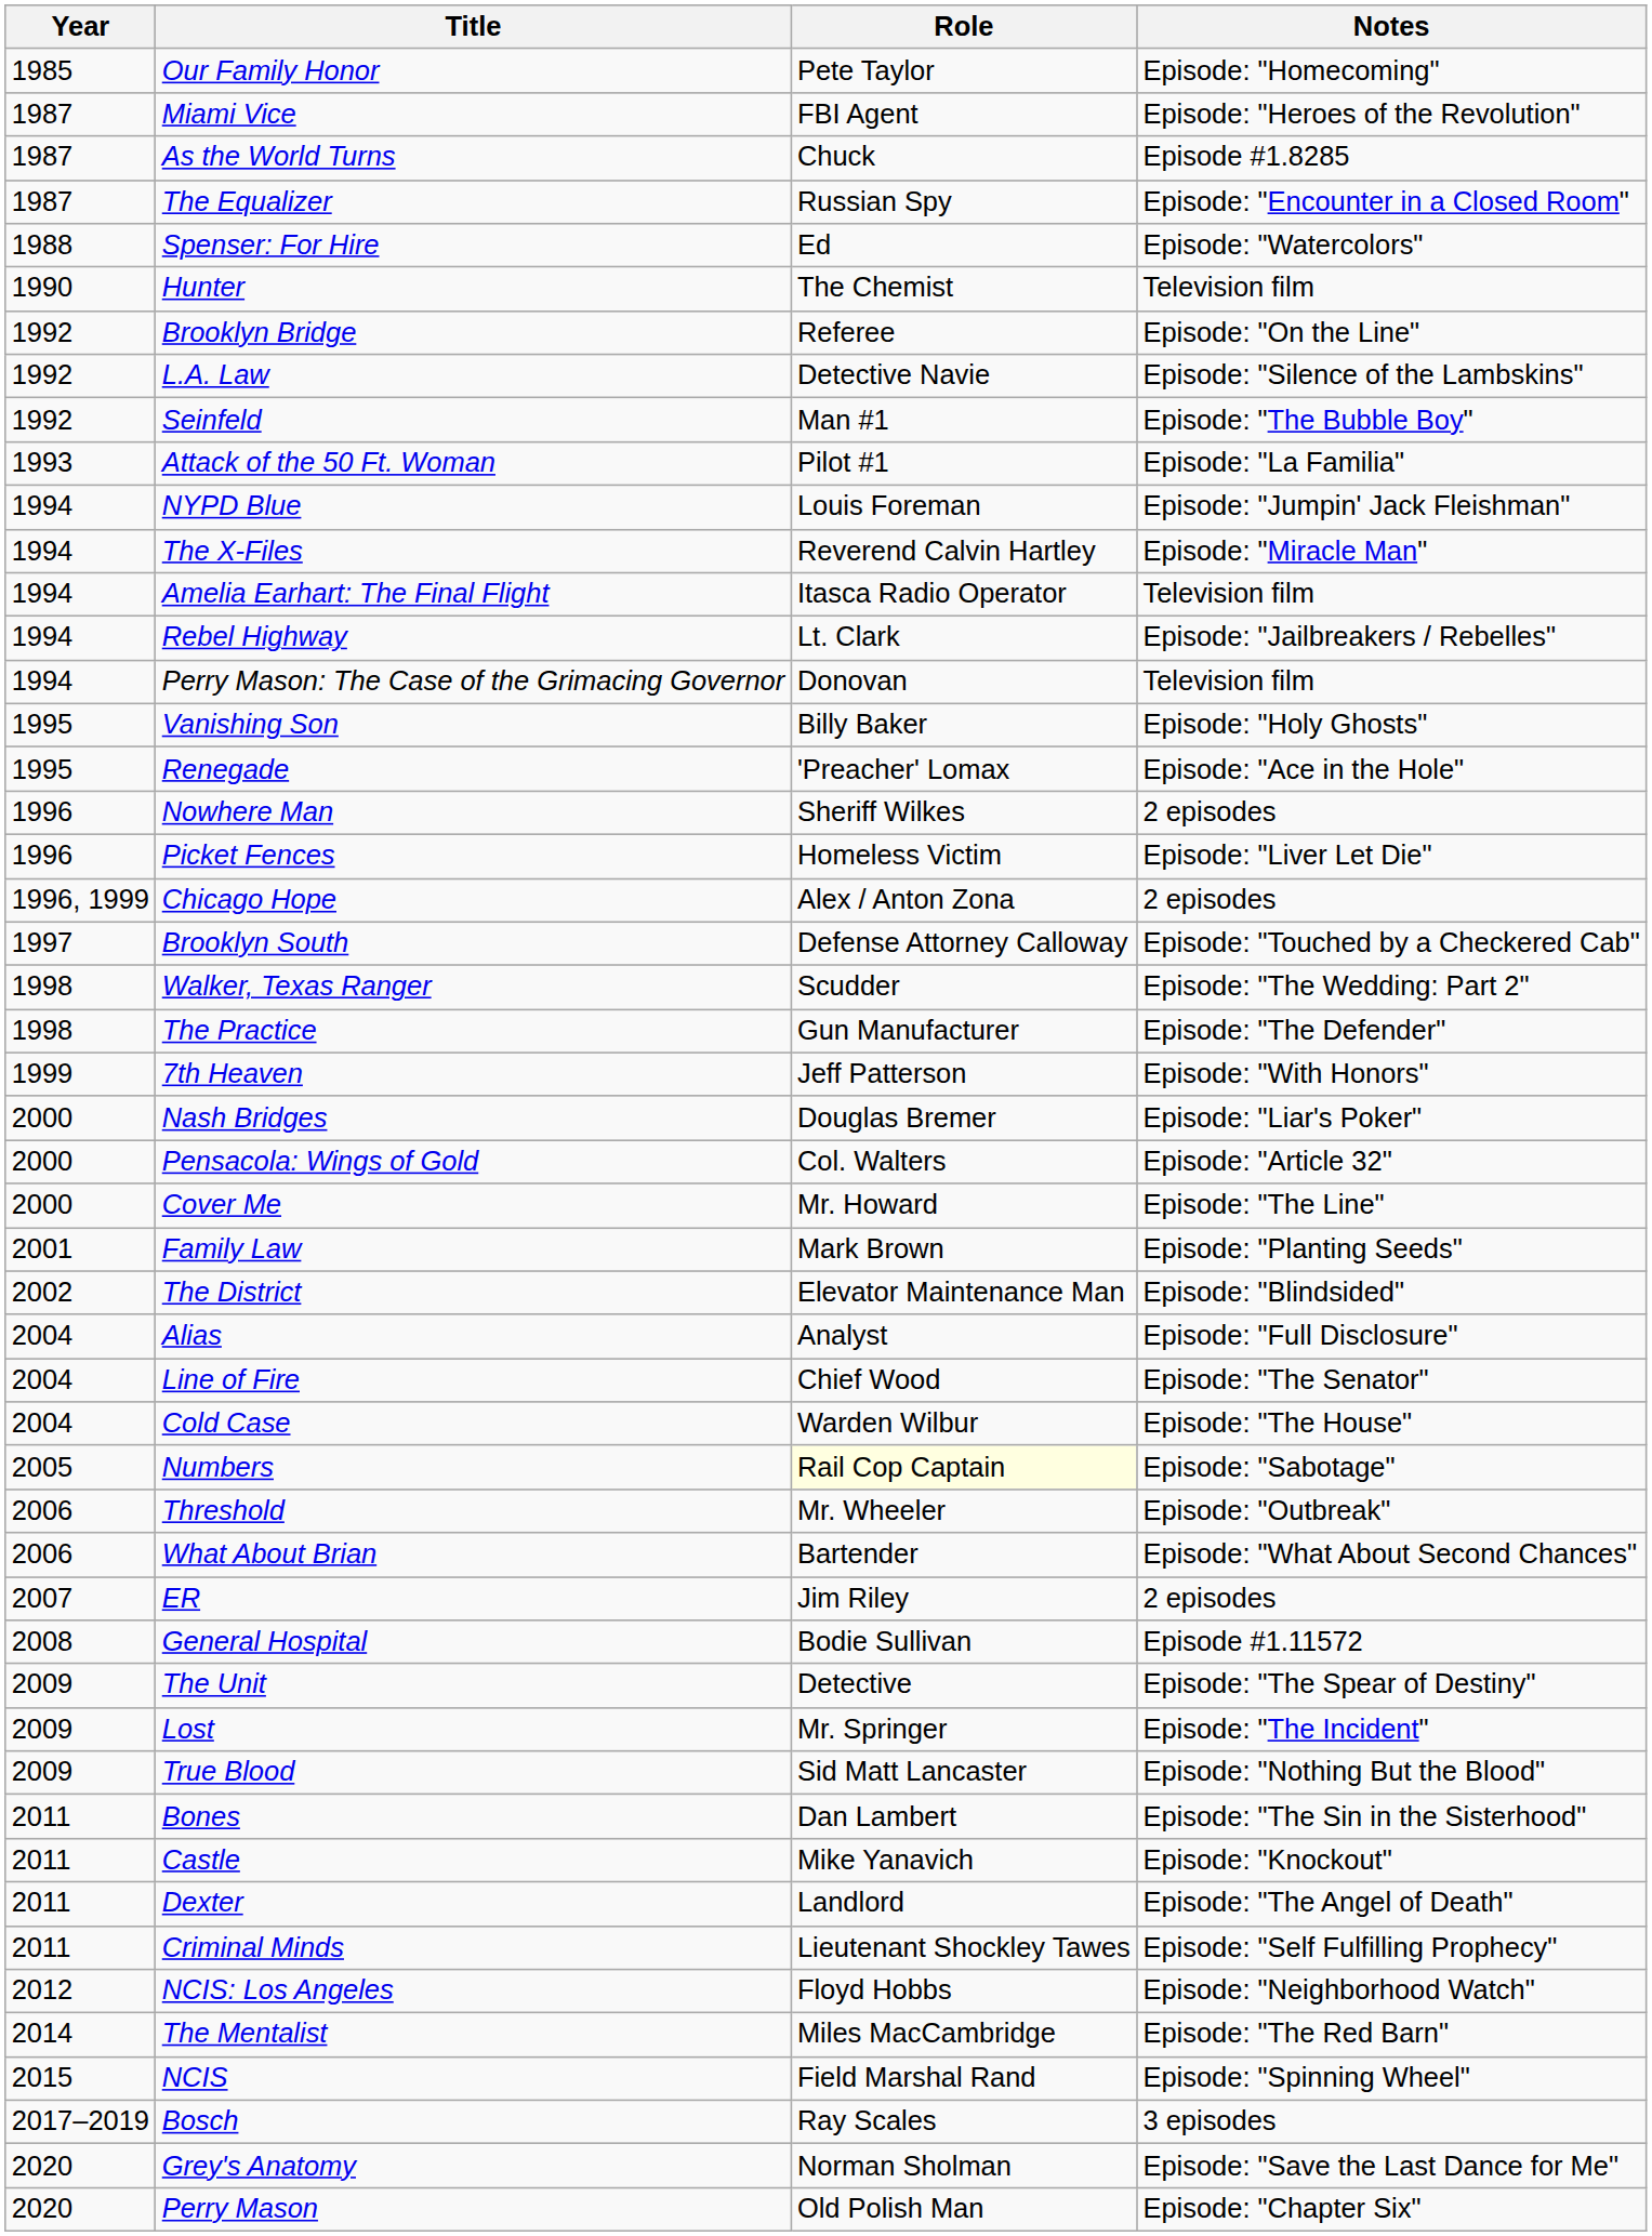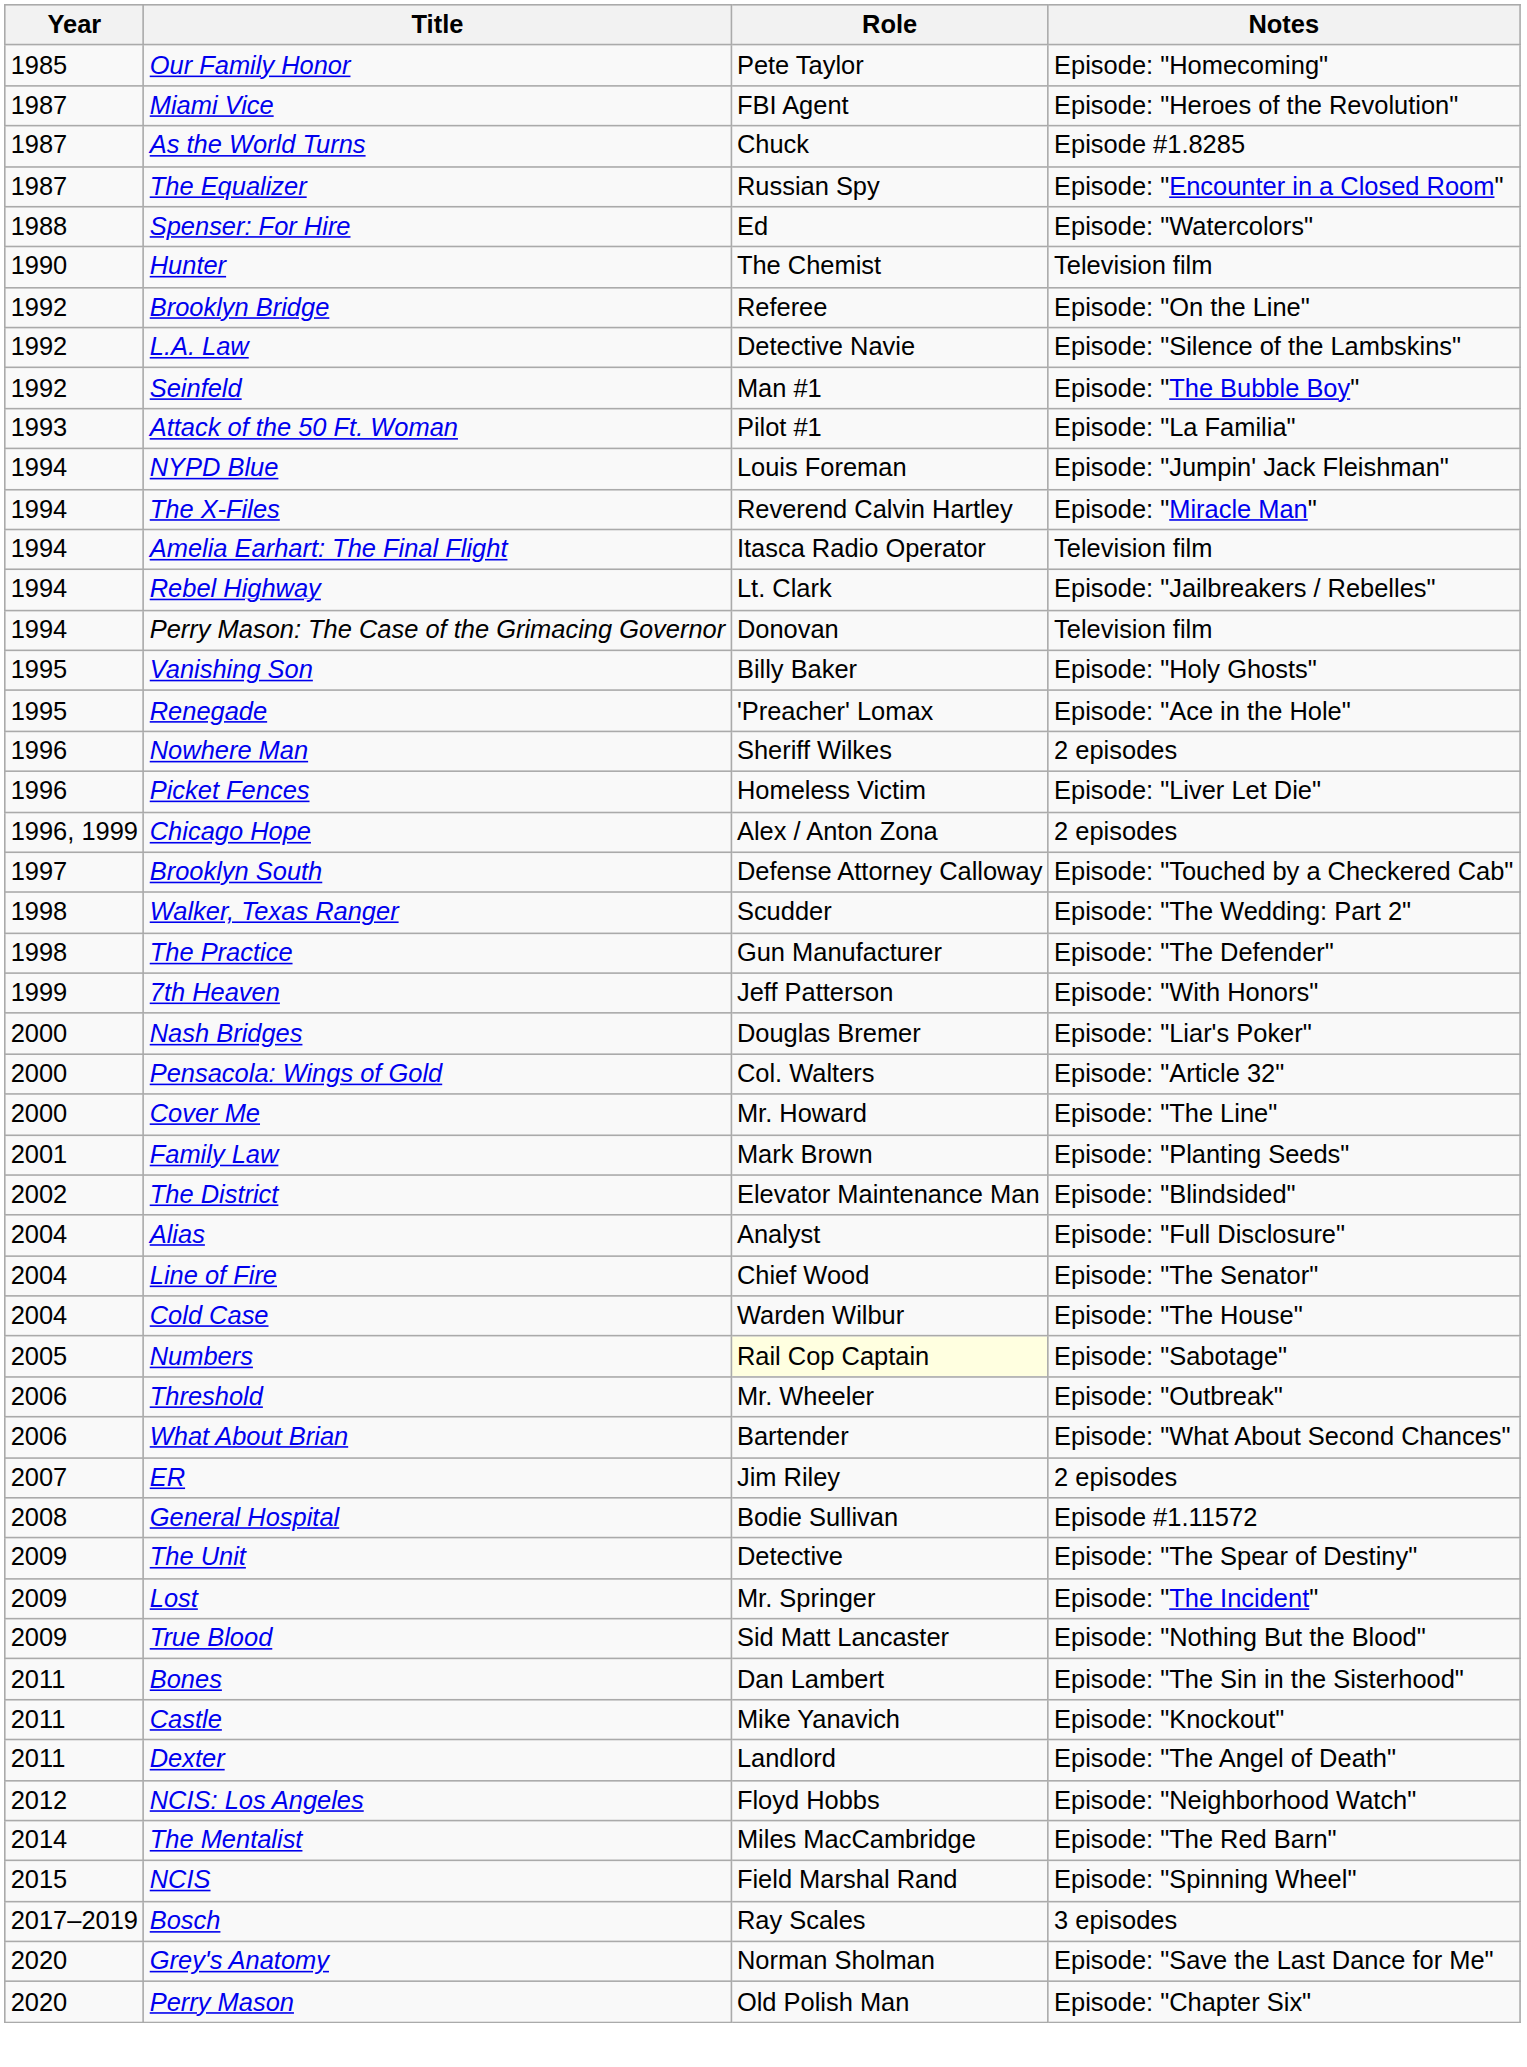- row: 2011 | Criminal Minds | Lieutenant Shockley Tawes | Episode: "Self Fulfilling Prophecy"
